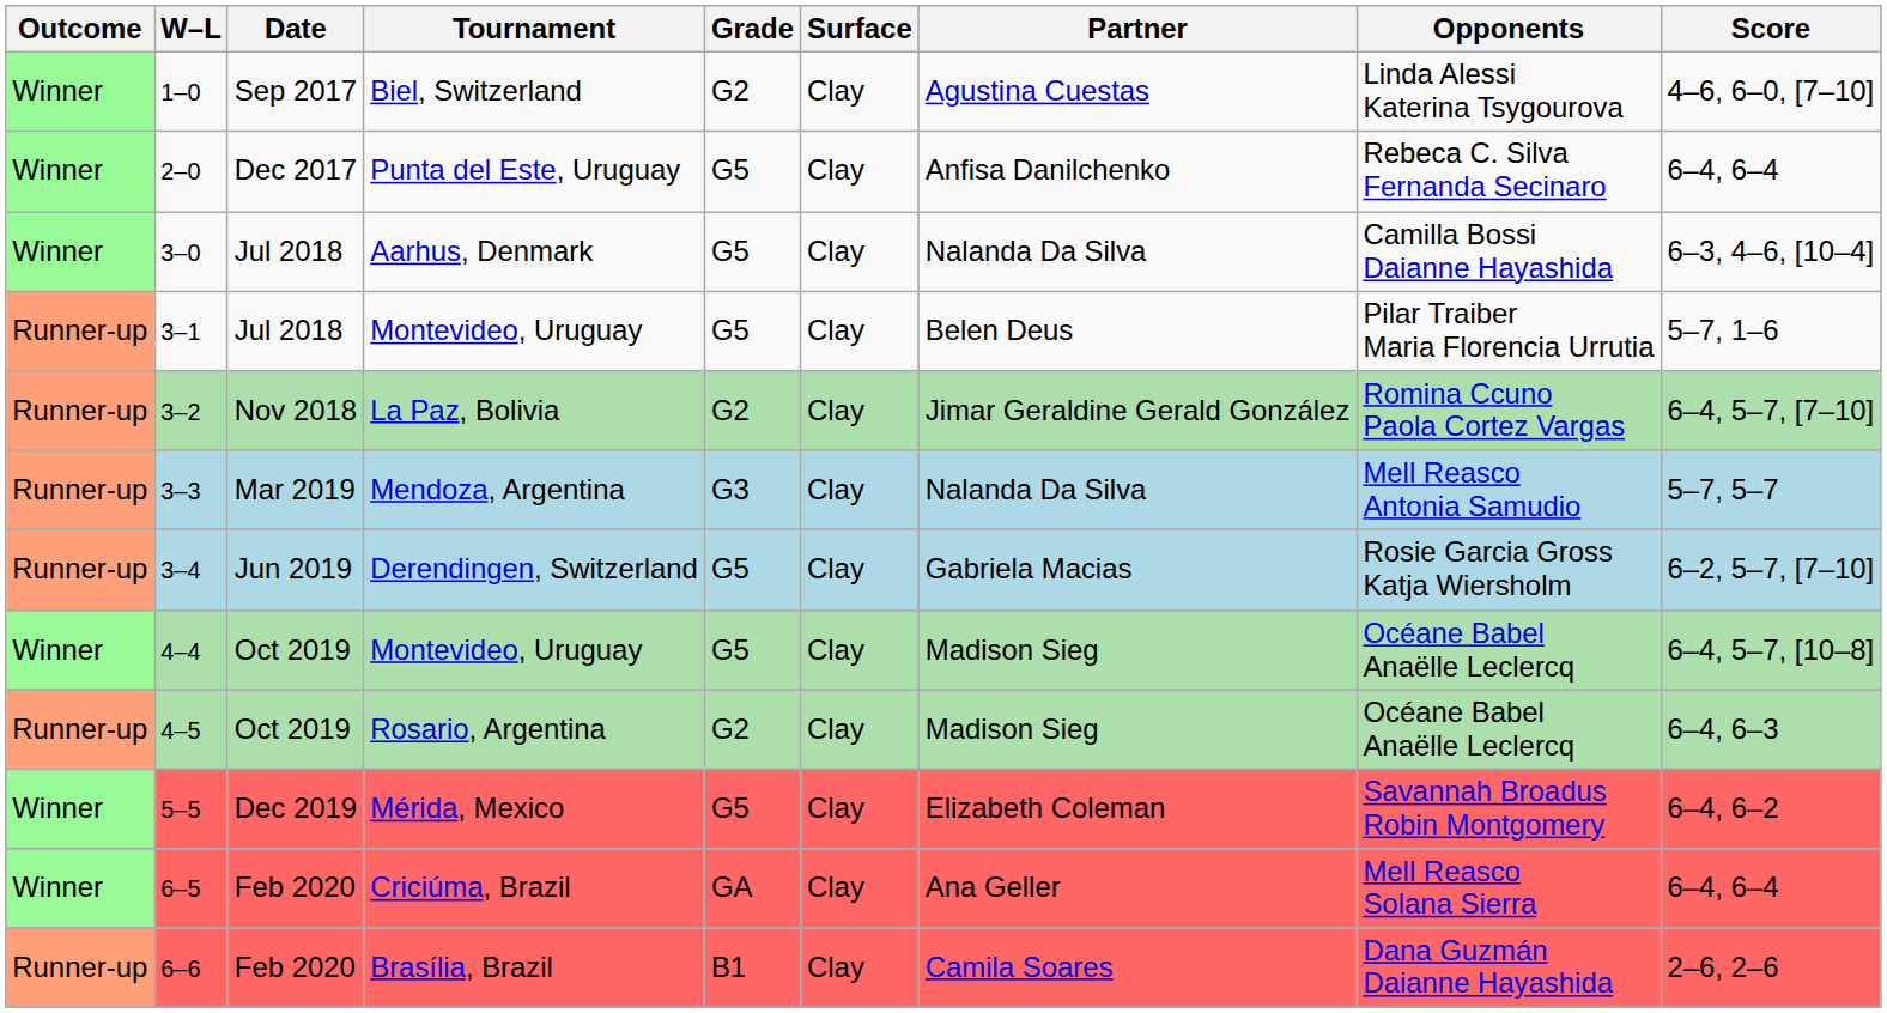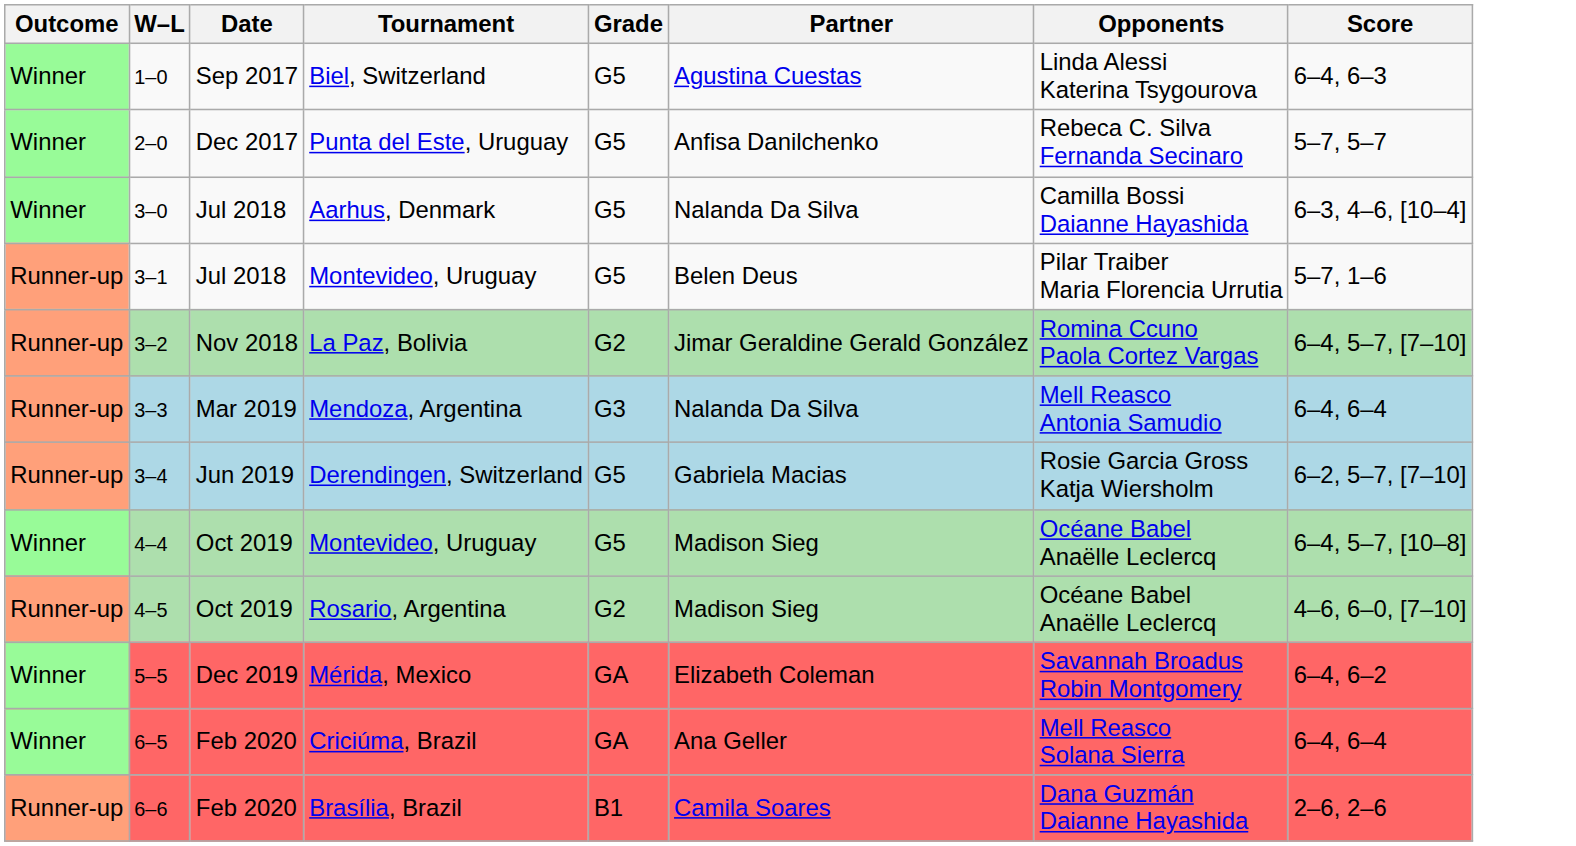- column: Surface | Clay | Clay | Clay | Clay | Clay | Clay | Clay | Clay | Clay | Clay | Clay | Clay
Biel, Switzerland | Grade: G2 -> G5
Biel, Switzerland | Score: 4–6, 6–0, [7–10] -> 6–4, 6–3
Punta del Este, Uruguay | Score: 6–4, 6–4 -> 5–7, 5–7
Mendoza, Argentina | Score: 5–7, 5–7 -> 6–4, 6–4
Rosario, Argentina | Score: 6–4, 6–3 -> 4–6, 6–0, [7–10]
Mérida, Mexico | Grade: G5 -> GA
